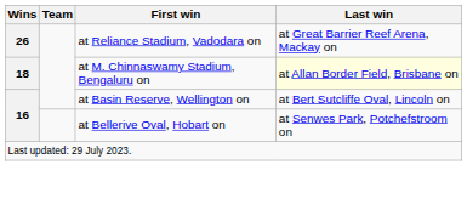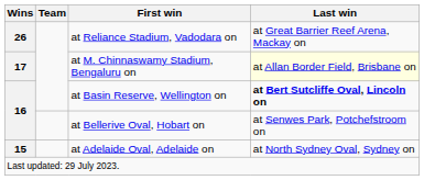at M. Chinnaswamy Stadium, Bengaluru on | Wins: 18 -> 17
at Basin Reserve, Wellington on | Last win: normal -> bold
+ row: 15 | at Adelaide Oval, Adelaide on | at North Sydney Oval, Sydney on
